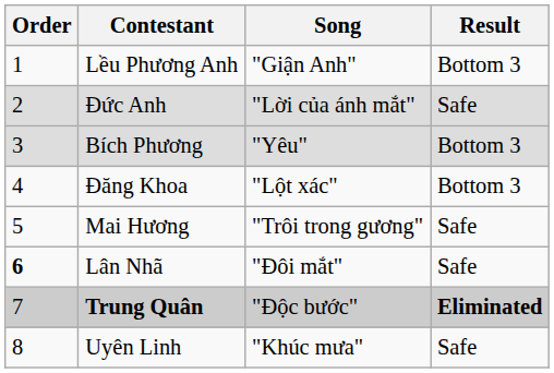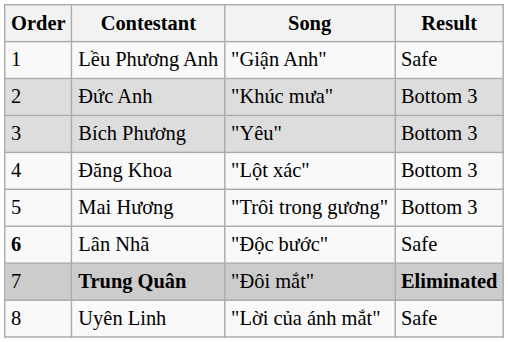Lều Phương Anh | Result: Bottom 3 -> Safe
Đức Anh | Song: "Lời của ánh mắt" -> "Khúc mưa"
Đức Anh | Result: Safe -> Bottom 3
Mai Hương | Result: Safe -> Bottom 3
Lân Nhã | Song: "Đôi mắt" -> "Độc bước"
Trung Quân | Song: "Độc bước" -> "Đôi mắt"
Uyên Linh | Song: "Khúc mưa" -> "Lời của ánh mắt"
